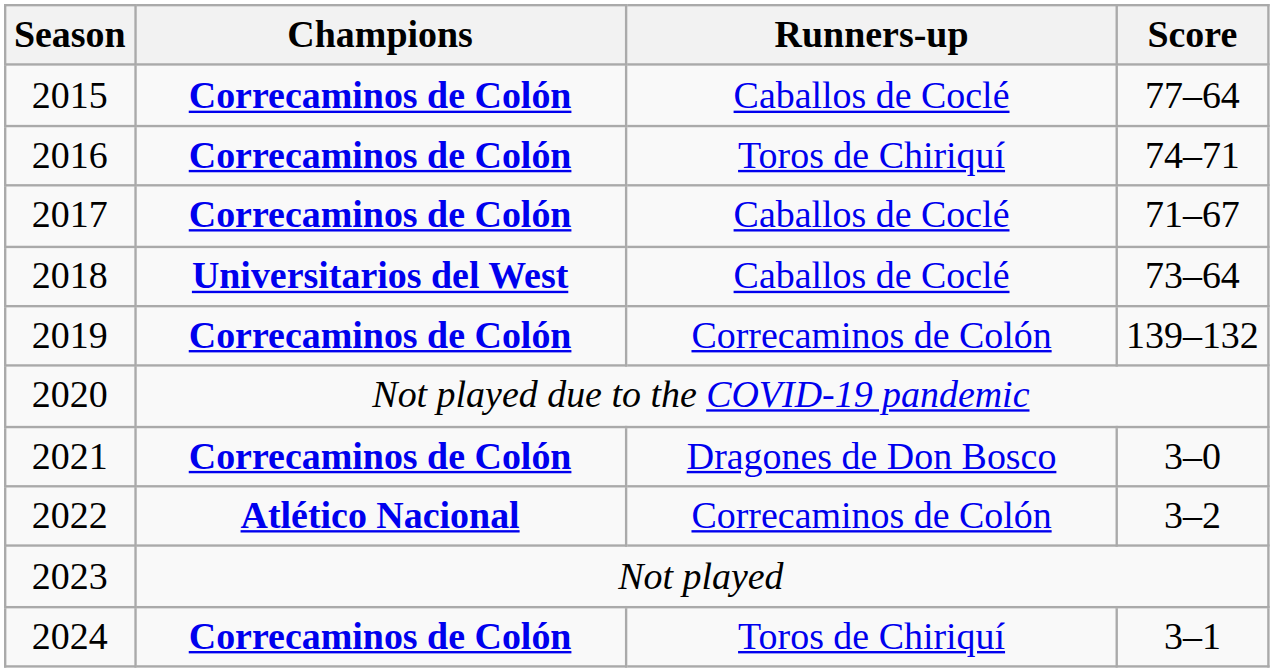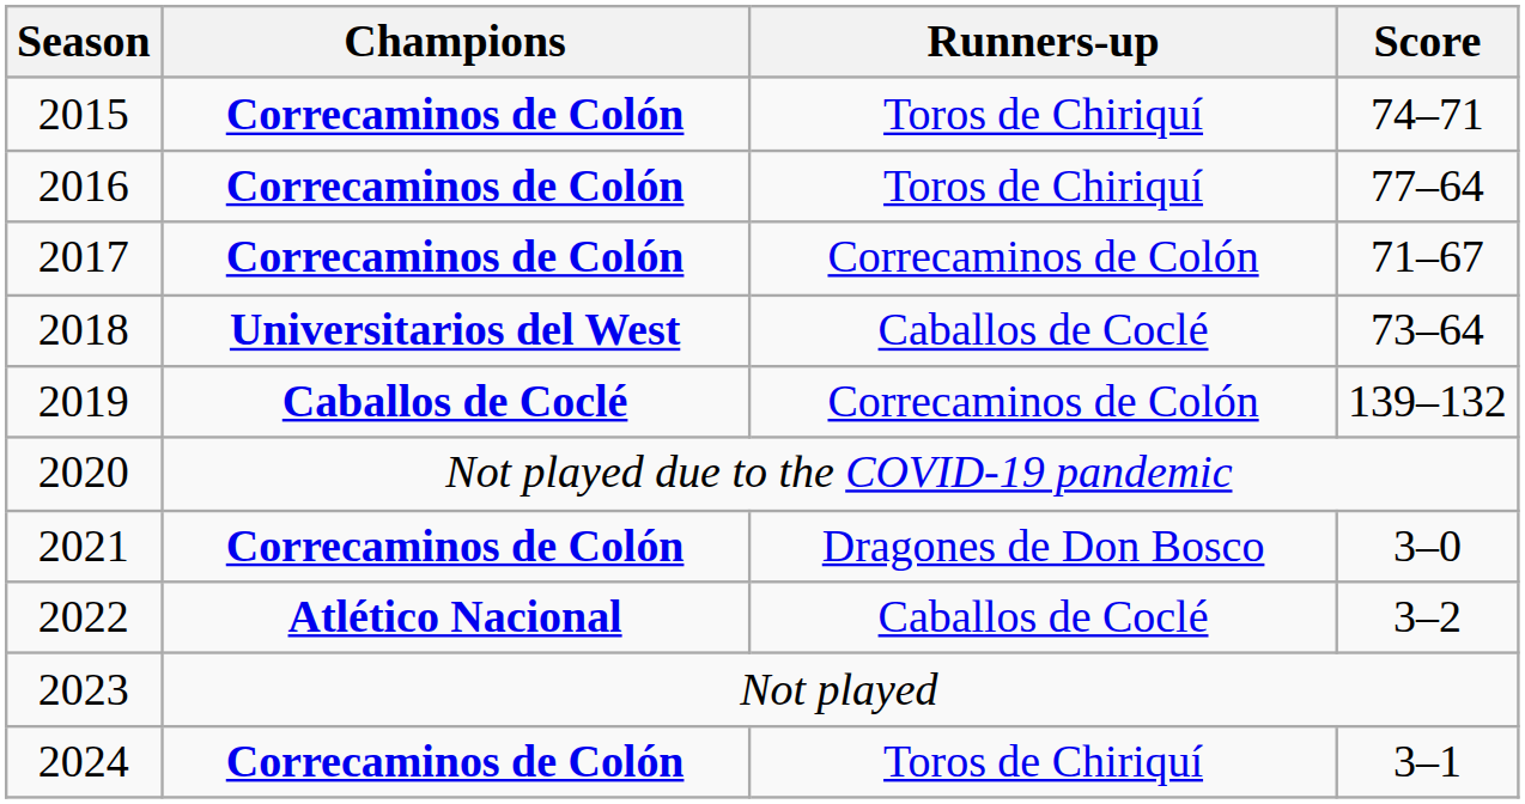2015 | Runners-up: Caballos de Coclé -> Toros de Chiriquí
2015 | Score: 77–64 -> 74–71
2016 | Score: 74–71 -> 77–64
2017 | Runners-up: Caballos de Coclé -> Correcaminos de Colón
2019 | Champions: Correcaminos de Colón -> Caballos de Coclé
2022 | Runners-up: Correcaminos de Colón -> Caballos de Coclé
